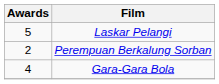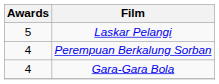Perempuan Berkalung Sorban | Awards: 2 -> 4
